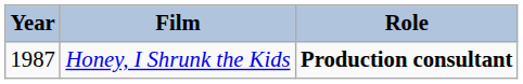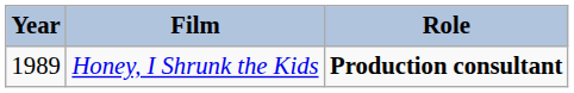Honey, I Shrunk the Kids | Year: 1987 -> 1989
